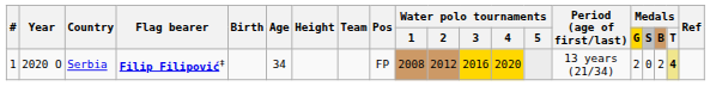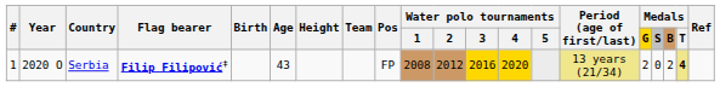Serbia | Age: 34 -> 43
Serbia | Period (age of first/last): no background -> khaki background
